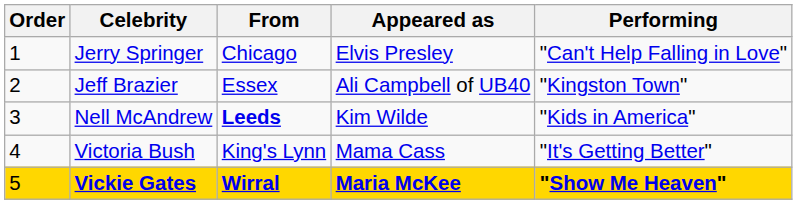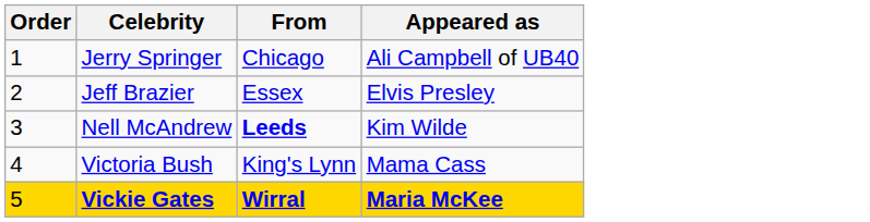- column: Performing | "Can't Help Falling in Love" | "Kingston Town" | "Kids in America" | "It's Getting Better" | "Show Me Heaven"
Jerry Springer | Appeared as: Elvis Presley -> Ali Campbell of UB40
Jeff Brazier | Appeared as: Ali Campbell of UB40 -> Elvis Presley
